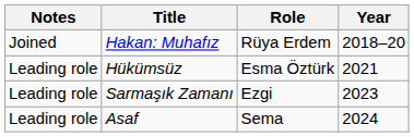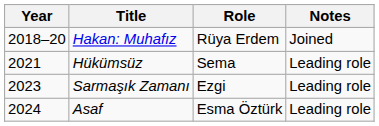columns swapped: Year <-> Notes
Hükümsüz | Role: Esma Öztürk -> Sema
Asaf | Role: Sema -> Esma Öztürk
